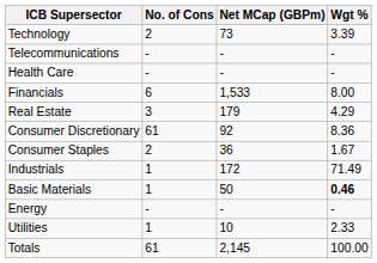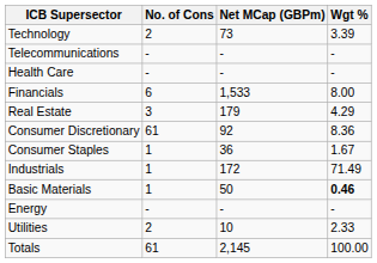Consumer Staples | No. of Cons: 2 -> 1
Utilities | No. of Cons: 1 -> 2
